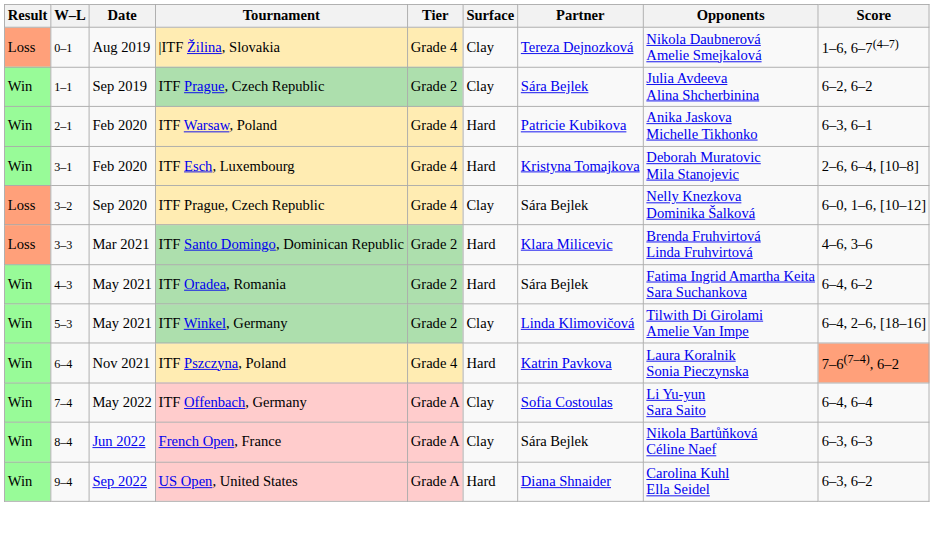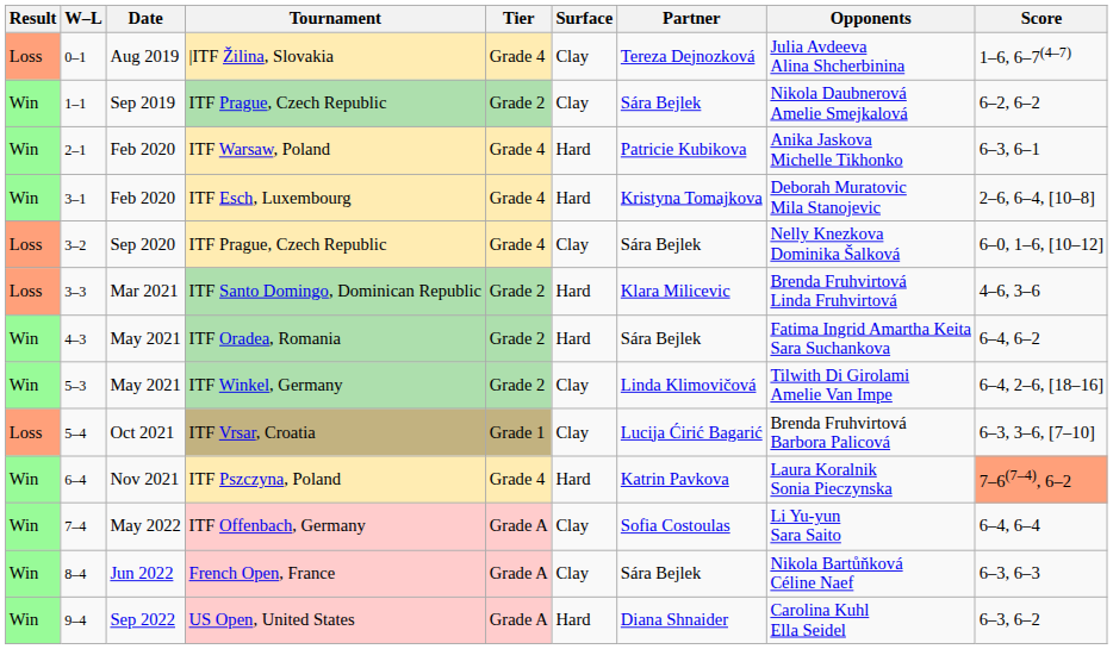|ITF Žilina, Slovakia | Opponents: Nikola Daubnerová Amelie Smejkalová -> Julia Avdeeva Alina Shcherbinina
1–1 / ITF Prague, Czech Republic | Opponents: Julia Avdeeva Alina Shcherbinina -> Nikola Daubnerová Amelie Smejkalová
+ row: Loss | 5–4 | Oct 2021 | ITF Vrsar, Croatia | Grade 1 | Clay | Lucija Ćirić Bagarić | Brenda Fruhvirtová Barbora Palicová | 6–3, 3–6, [7–10]
